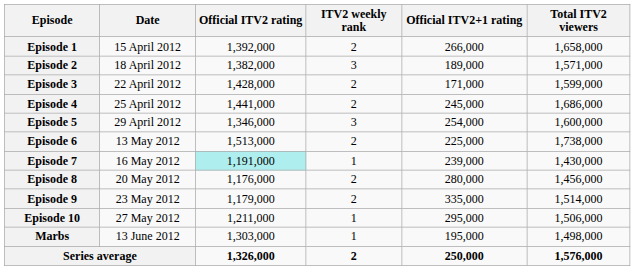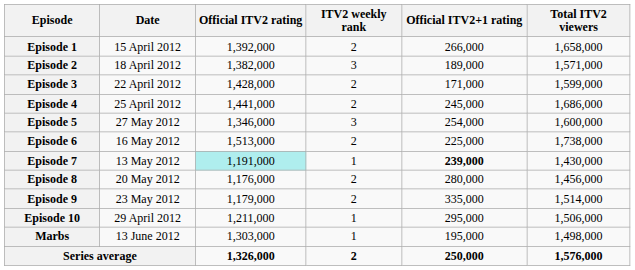Episode 5 | Date: 29 April 2012 -> 27 May 2012
Episode 6 | Date: 13 May 2012 -> 16 May 2012
Episode 7 | Date: 16 May 2012 -> 13 May 2012
Episode 7 | Official ITV2+1 rating: normal -> bold
Episode 10 | Date: 27 May 2012 -> 29 April 2012
